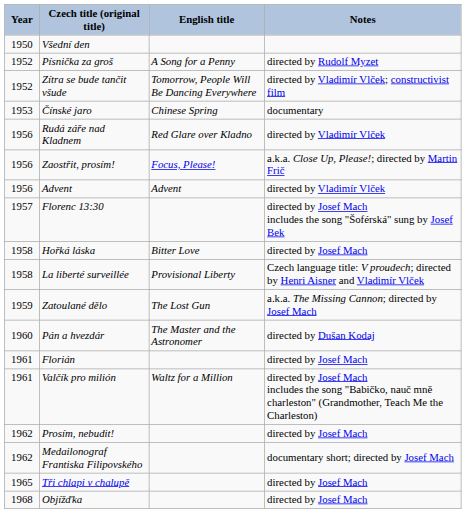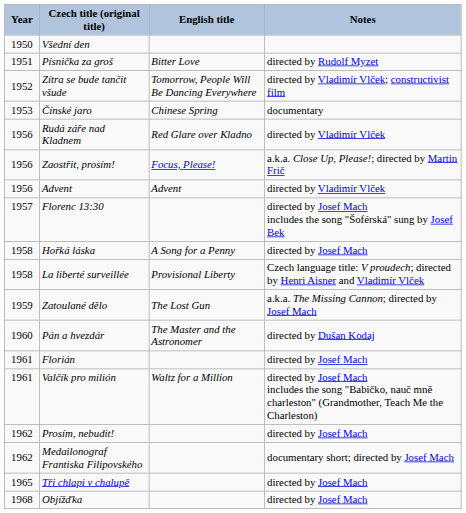Písnička za groš | Year: 1952 -> 1951
Písnička za groš | English title: A Song for a Penny -> Bitter Love
Hořká láska | English title: Bitter Love -> A Song for a Penny
